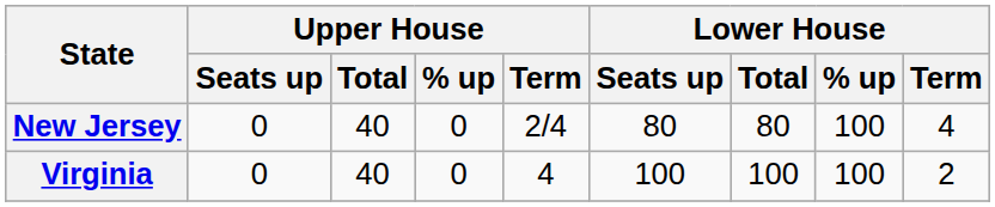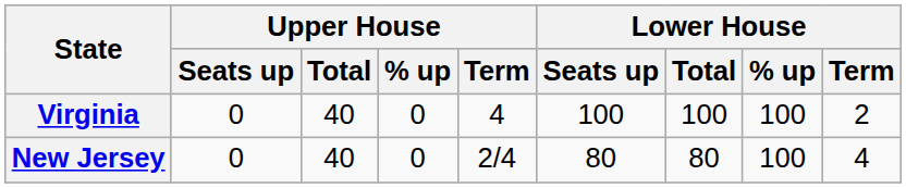rows swapped: New Jersey <-> Virginia
